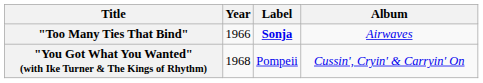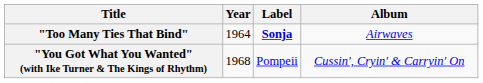"Too Many Ties That Bind" | Year: 1966 -> 1964
